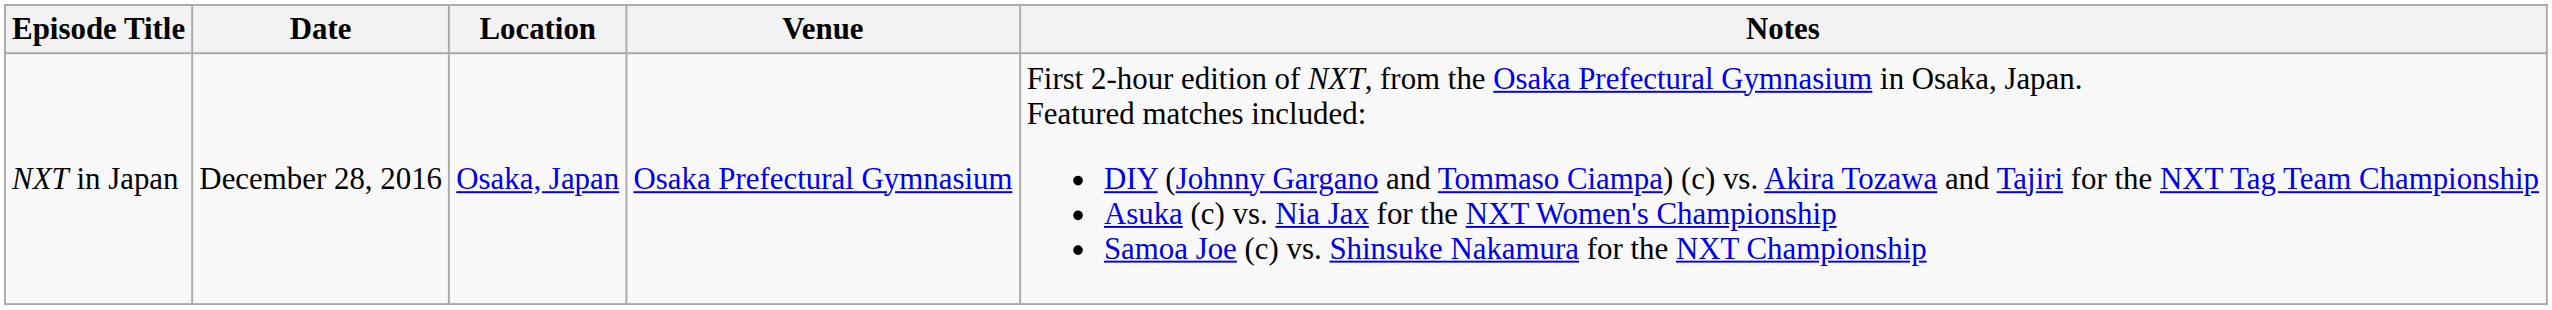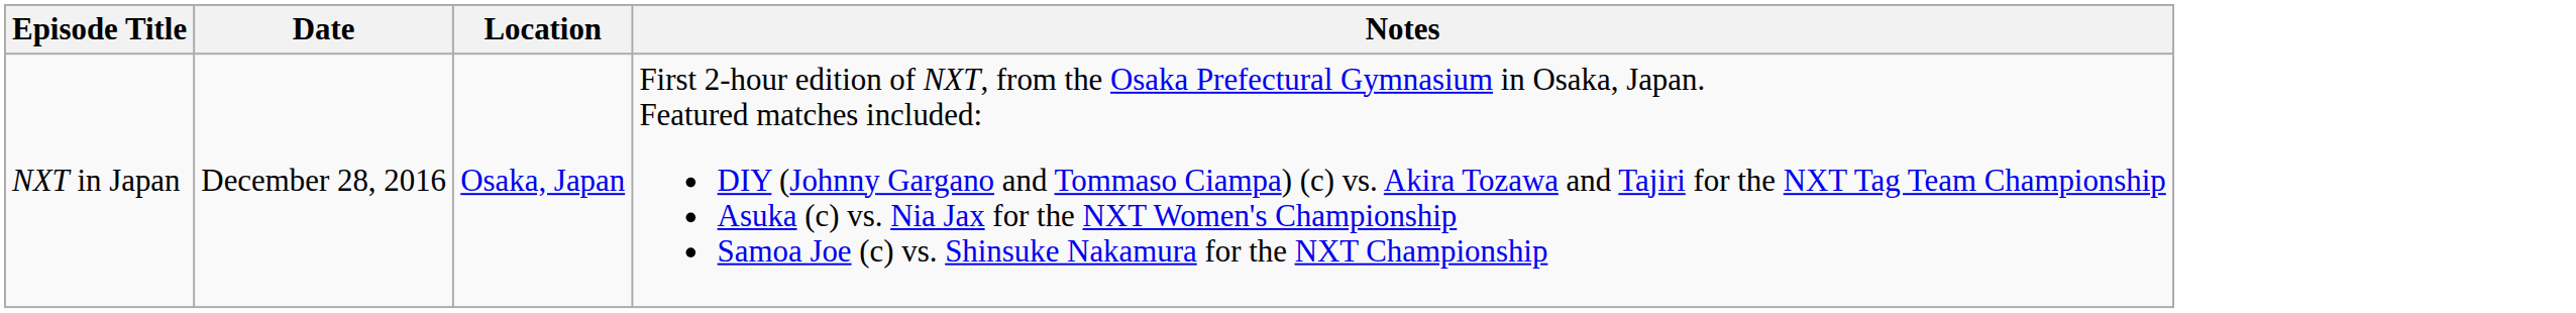- column: Venue | Osaka Prefectural Gymnasium
